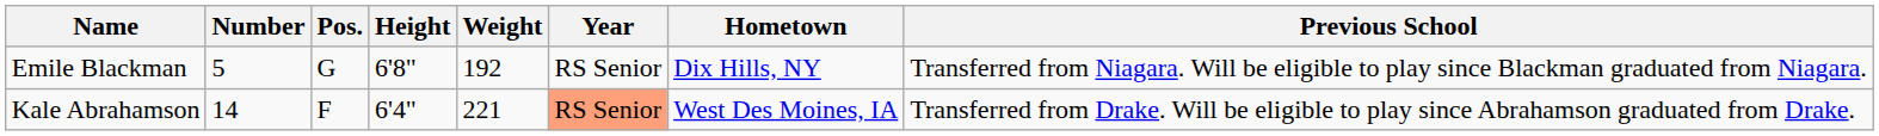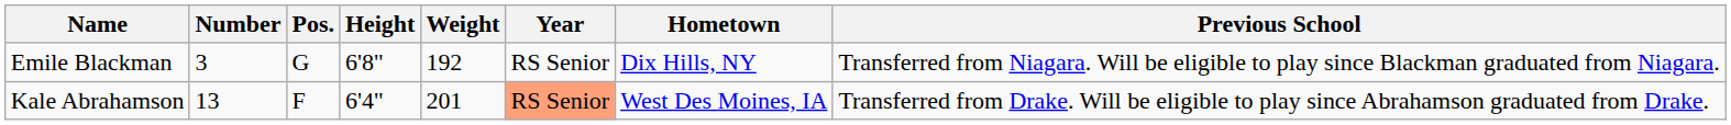Emile Blackman | Number: 5 -> 3
Kale Abrahamson | Number: 14 -> 13
Kale Abrahamson | Weight: 221 -> 201
